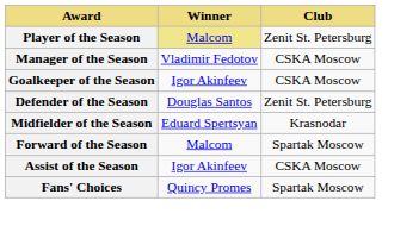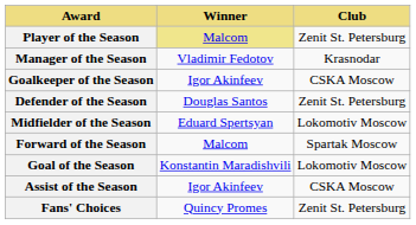Manager of the Season | Club: CSKA Moscow -> Krasnodar
Midfielder of the Season | Club: Krasnodar -> Lokomotiv Moscow
+ row: Goal of the Season | Konstantin Maradishvili | Lokomotiv Moscow
Fans' Choices | Club: Spartak Moscow -> Zenit St. Petersburg
